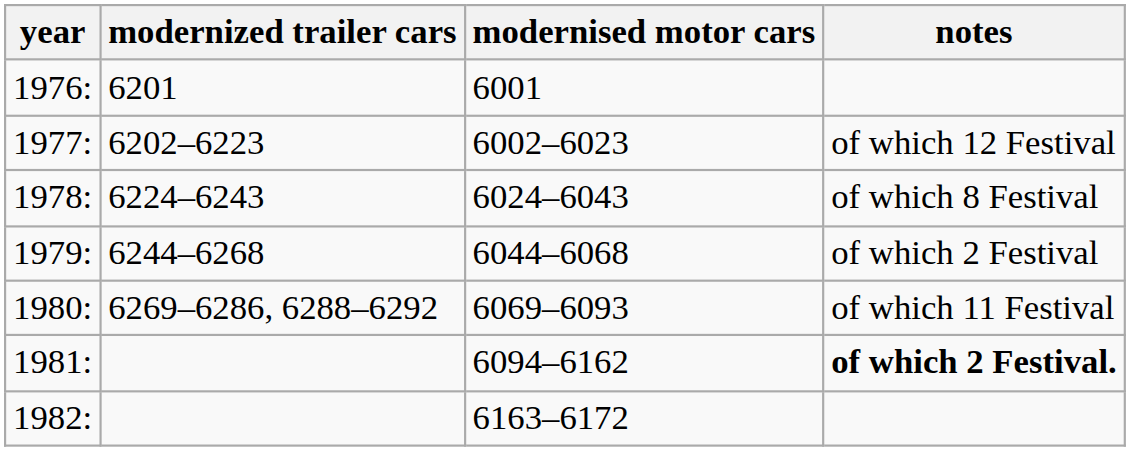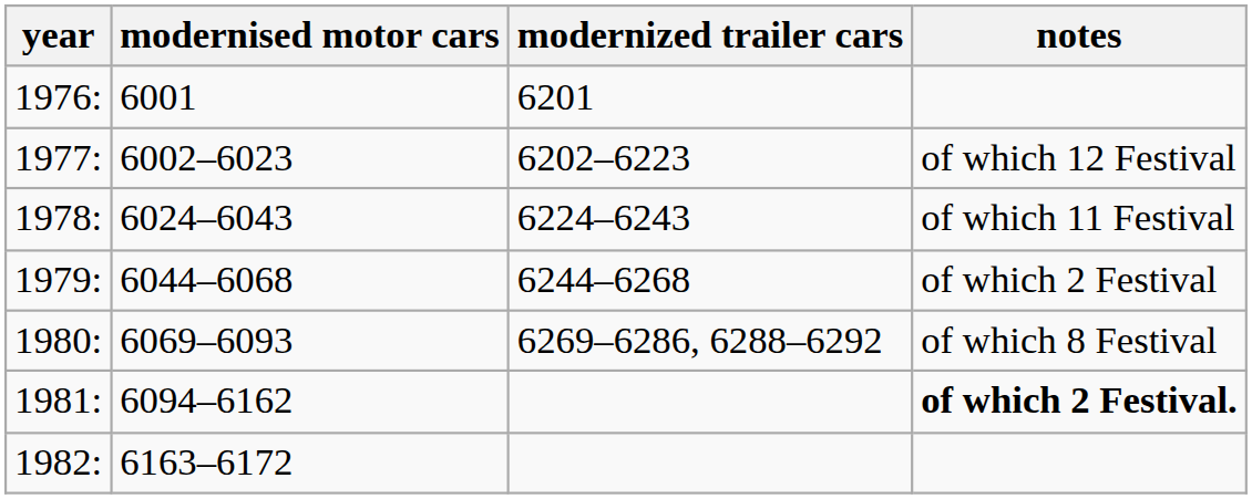columns swapped: modernised motor cars <-> modernized trailer cars
1978: | notes: of which 8 Festival -> of which 11 Festival
1980: | notes: of which 11 Festival -> of which 8 Festival
